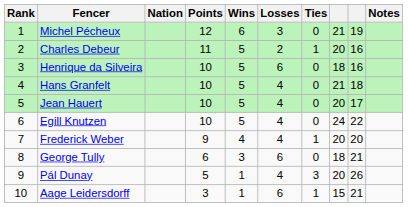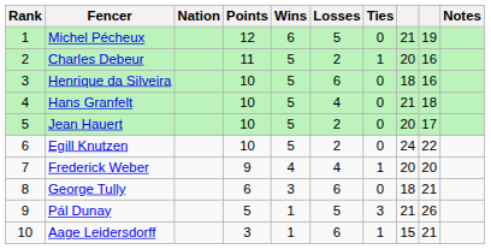Michel Pécheux | Losses: 3 -> 5
Jean Hauert | Losses: 4 -> 2
Egill Knutzen | Losses: 4 -> 2
Pál Dunay | Losses: 4 -> 5
Pál Dunay | column 8: 20 -> 21
